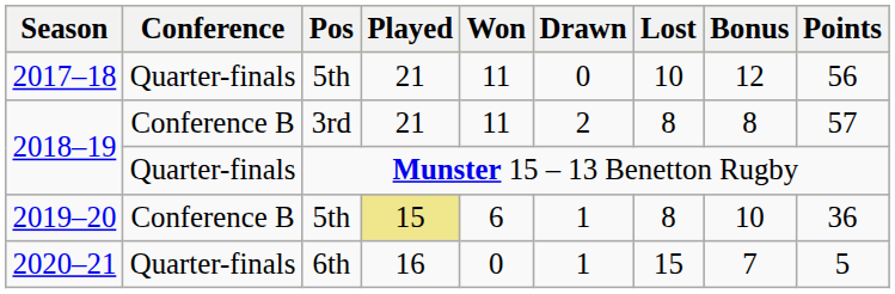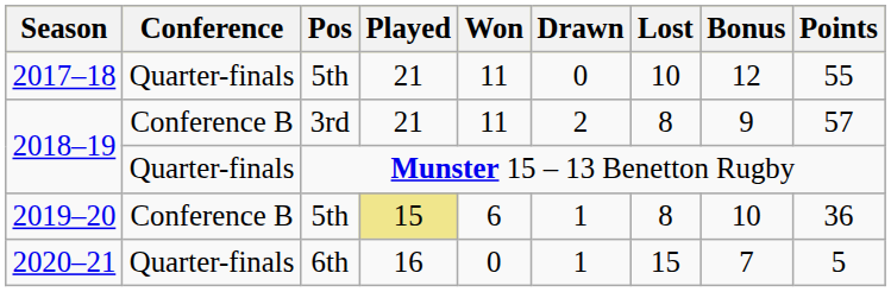2017–18 | Points: 56 -> 55
2018–19 / 3rd | Bonus: 8 -> 9
